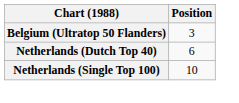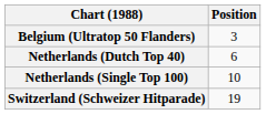+ row: Switzerland (Schweizer Hitparade) | 19
